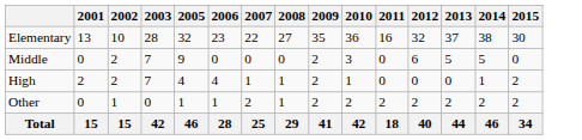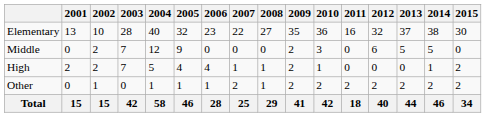+ column: 2004 | 40 | 12 | 5 | 1 | 58
